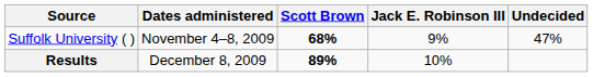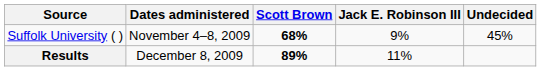Suffolk University ( ) | Undecided: 47% -> 45%
Results | Jack E. Robinson III: 10% -> 11%
